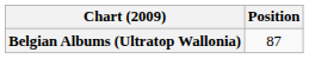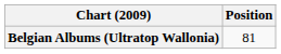Belgian Albums (Ultratop Wallonia) | Position: 87 -> 81
